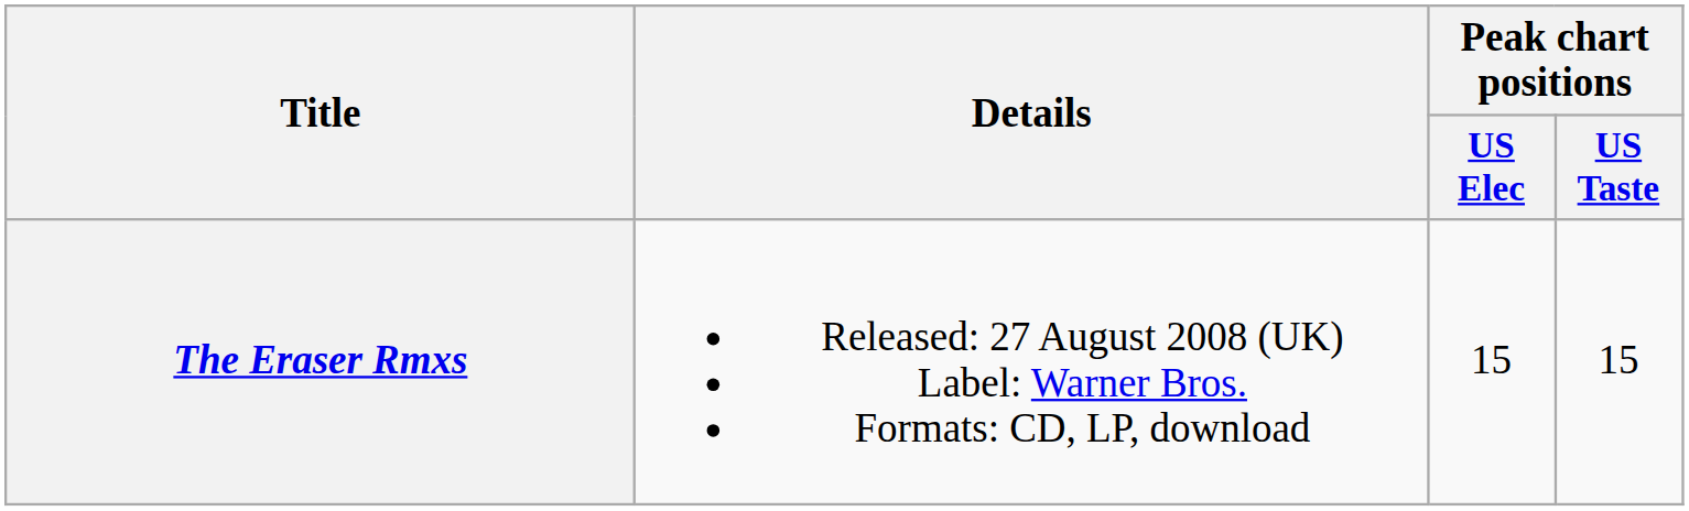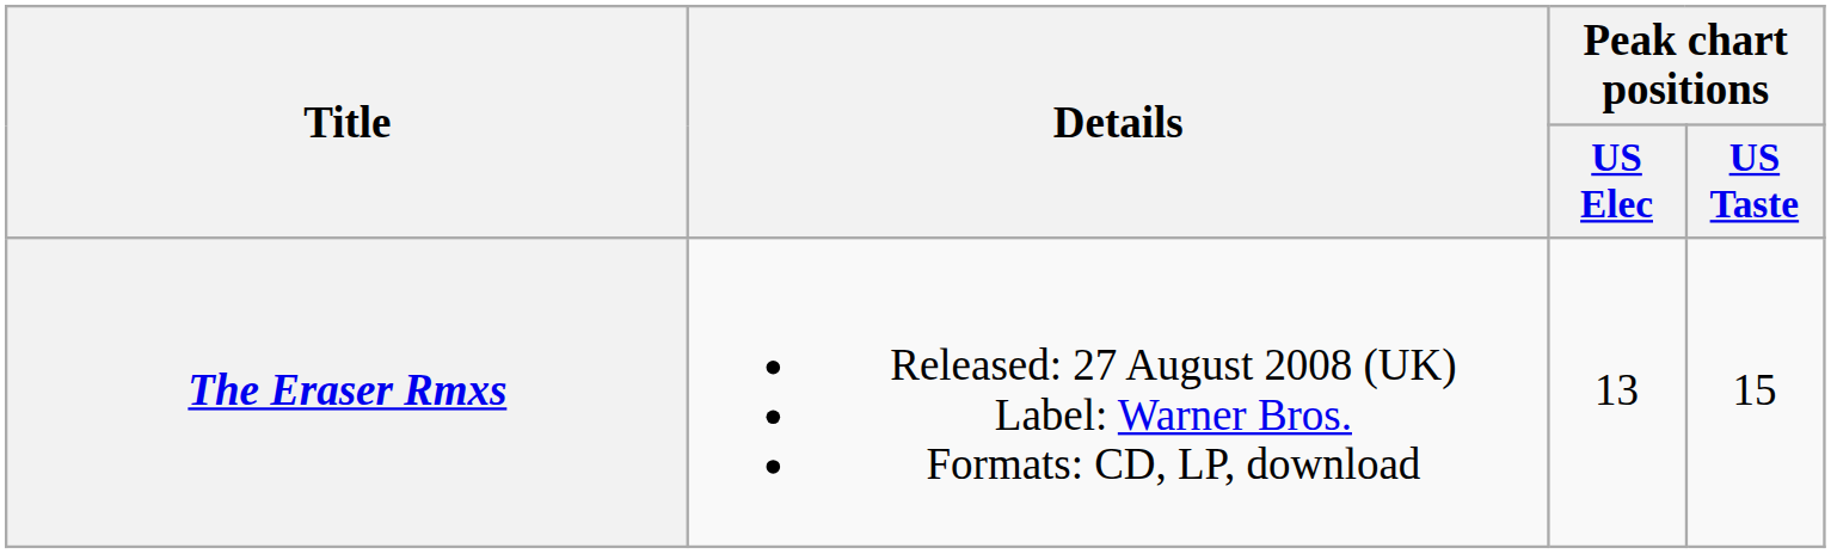The Eraser Rmxs | Peak chart positions / US Elec: 15 -> 13
